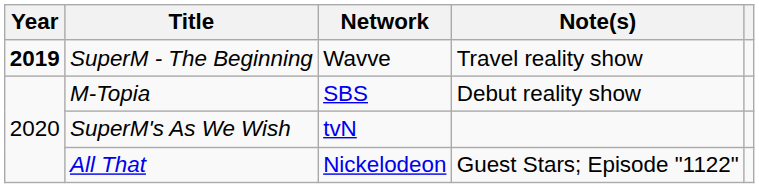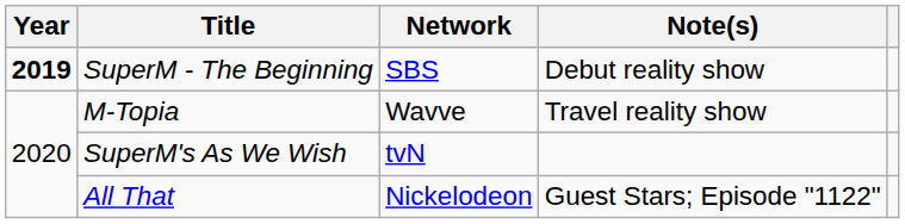SuperM - The Beginning | Network: Wavve -> SBS
SuperM - The Beginning | Note(s): Travel reality show -> Debut reality show
M-Topia | Network: SBS -> Wavve
M-Topia | Note(s): Debut reality show -> Travel reality show
